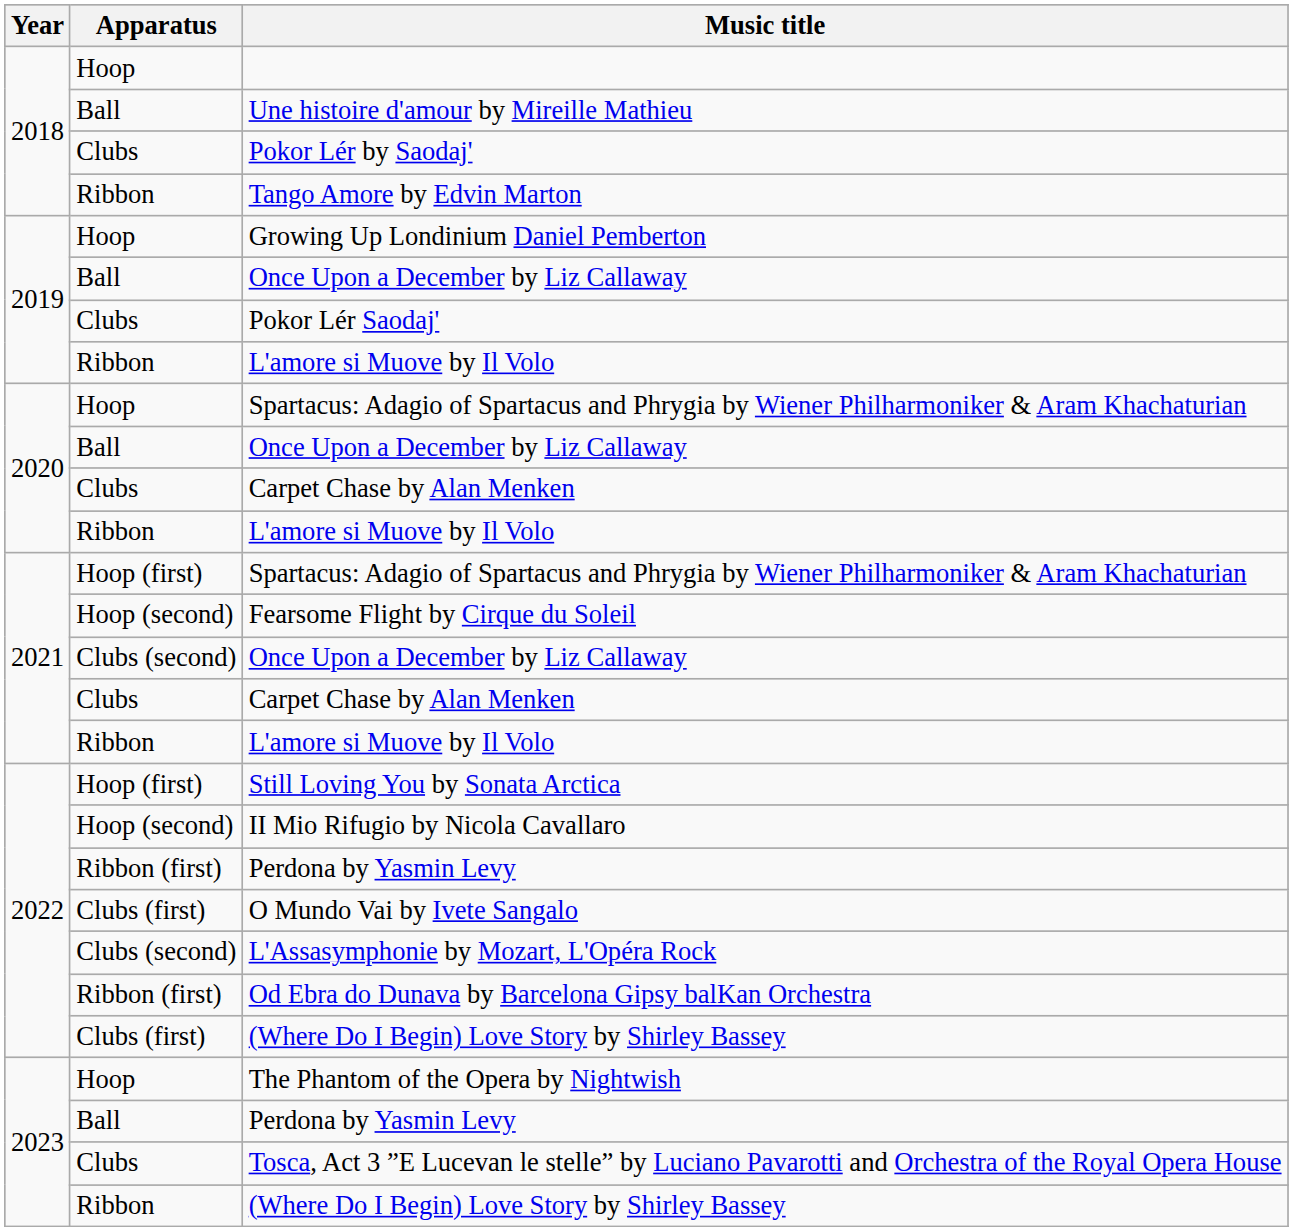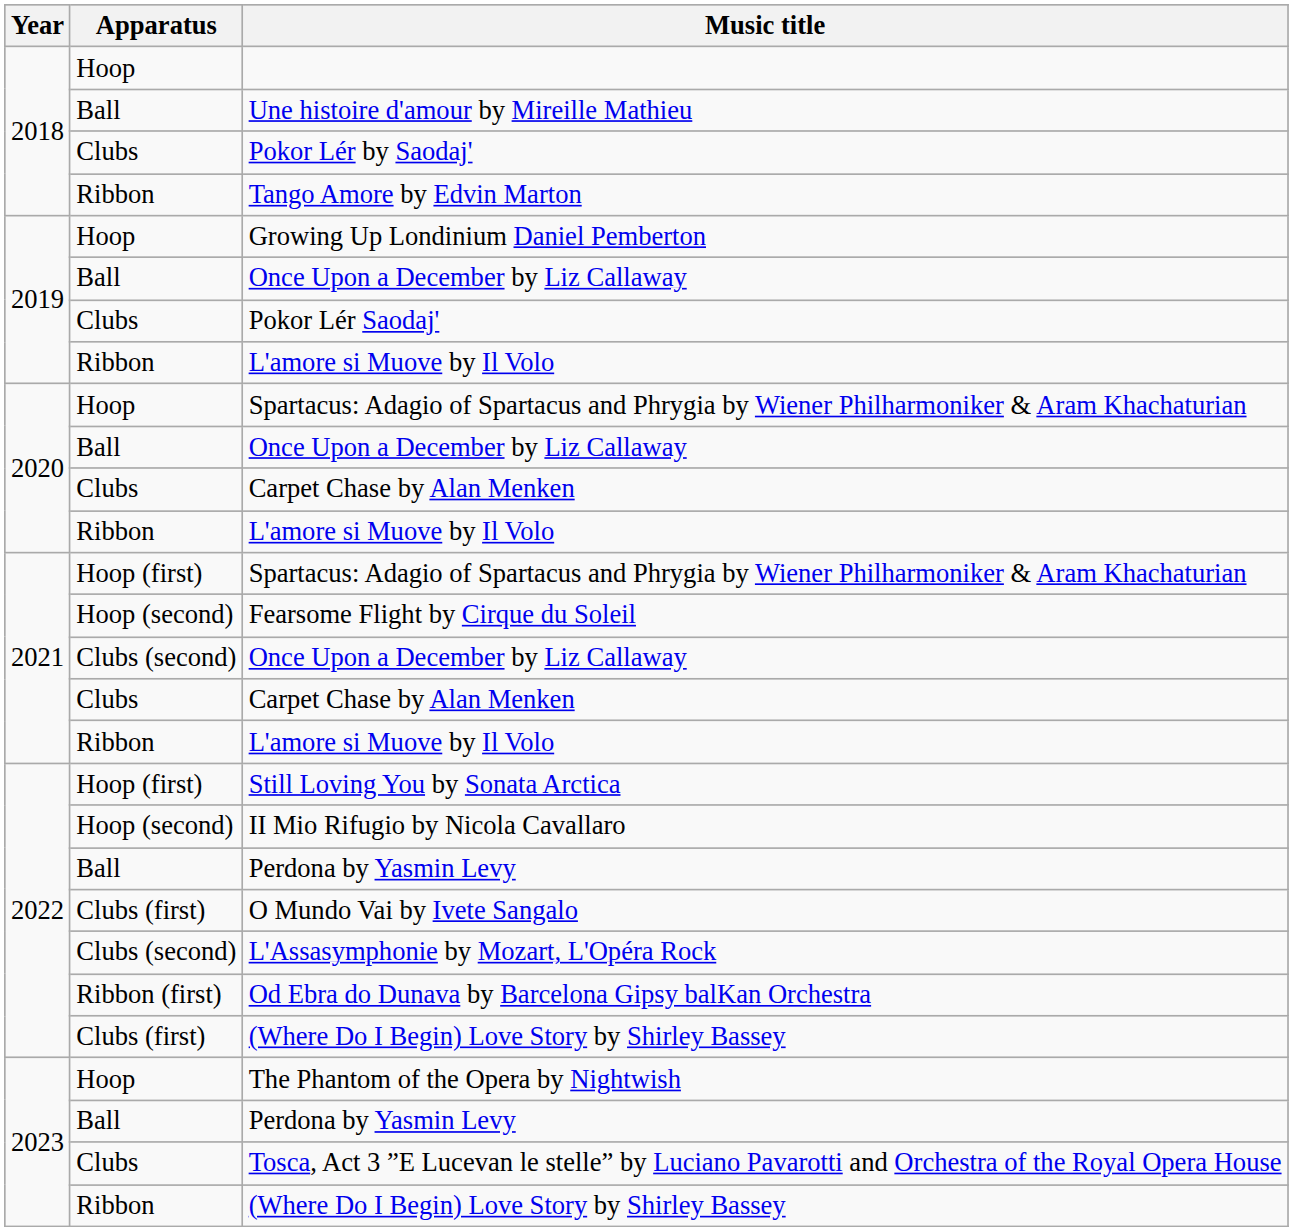2022 / Perdona by Yasmin Levy | Apparatus: Ribbon (first) -> Ball
